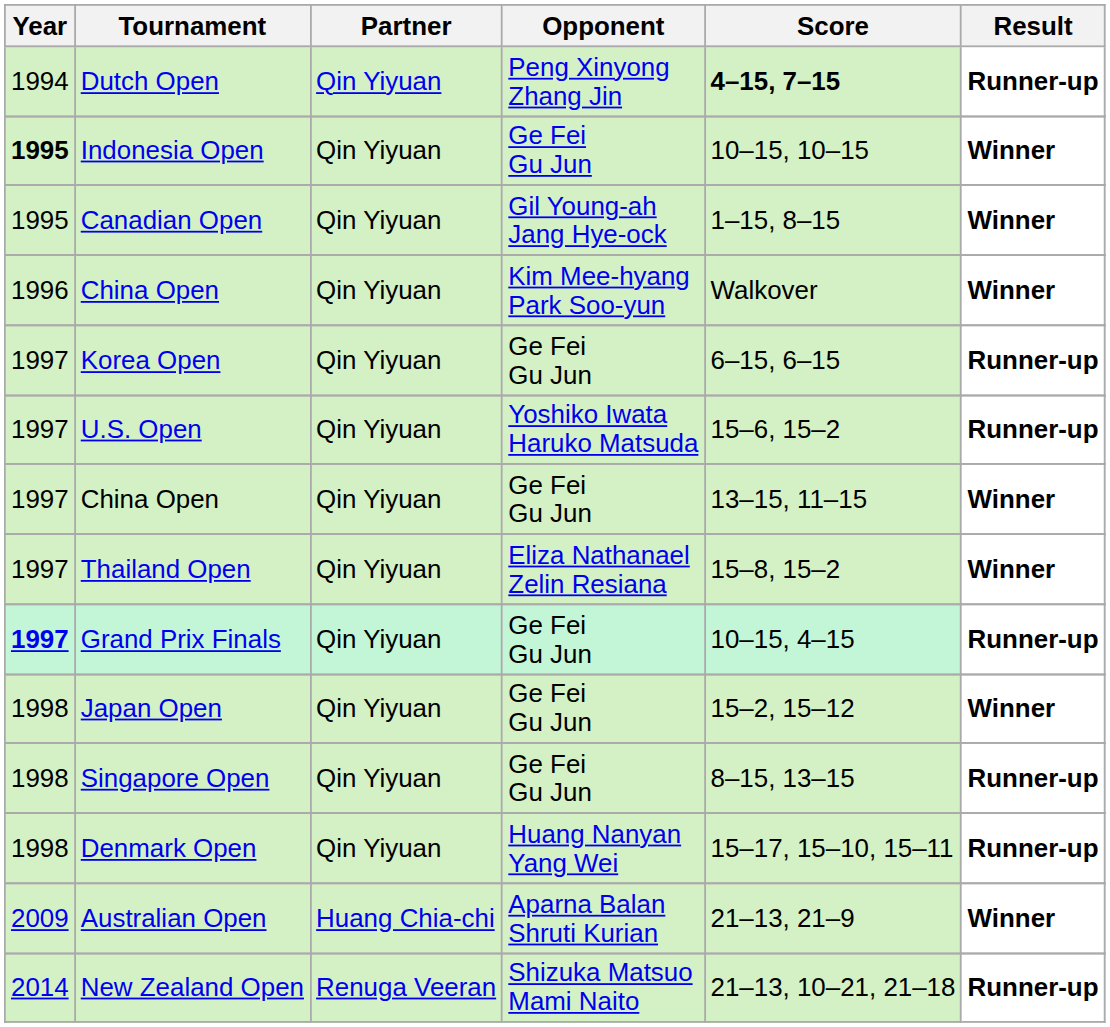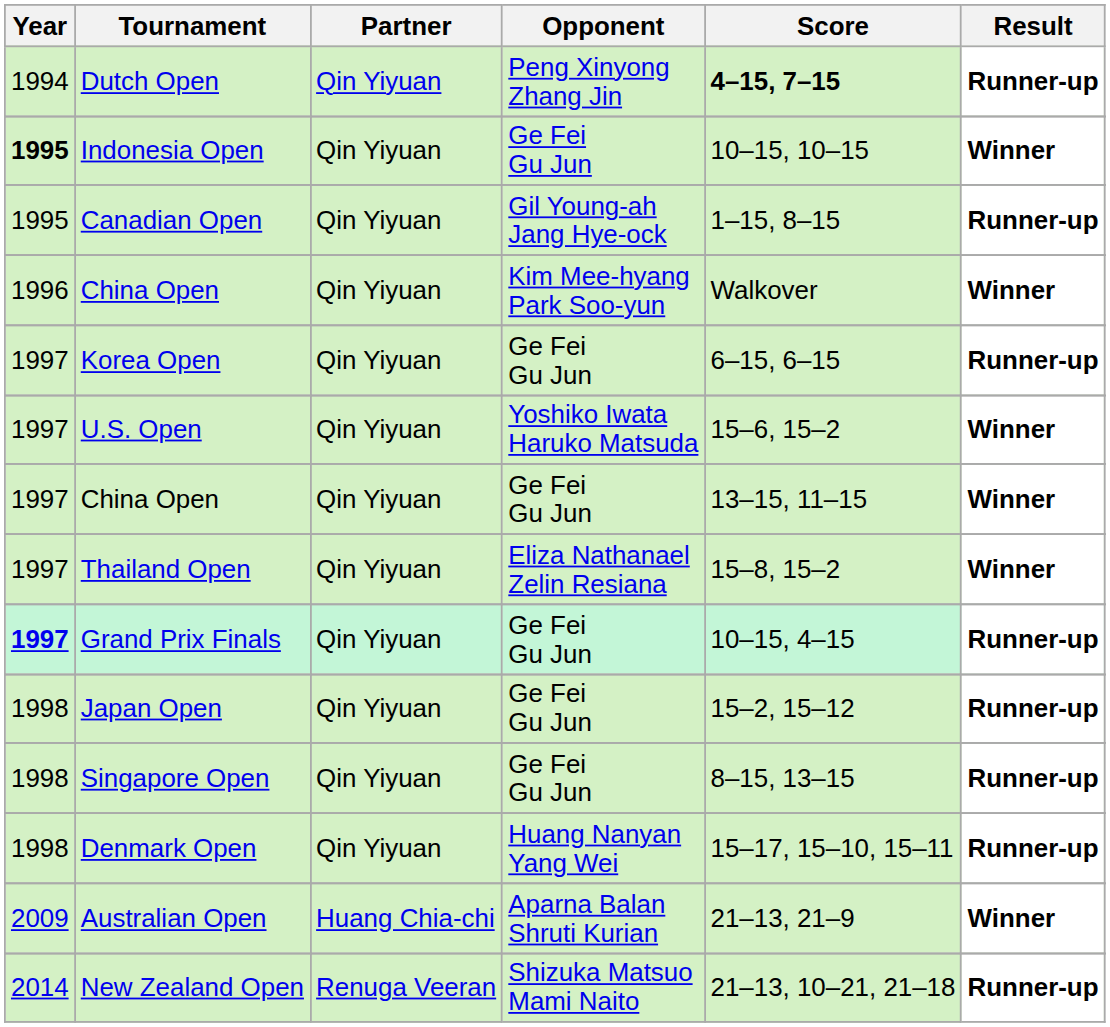Canadian Open | Result: Winner -> Runner-up
U.S. Open | Result: Runner-up -> Winner
Japan Open | Result: Winner -> Runner-up
